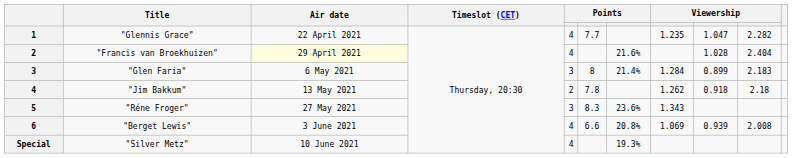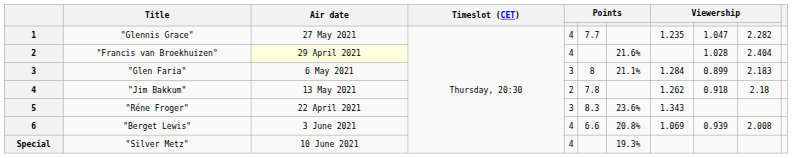"Glennis Grace" | Air date: 22 April 2021 -> 27 May 2021
"Glen Faria" | column 7: 21.4% -> 21.1%
"Réne Froger" | Air date: 27 May 2021 -> 22 April 2021
